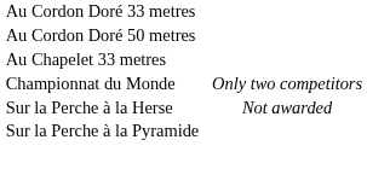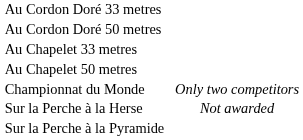+ row: Au Chapelet 50 metres
